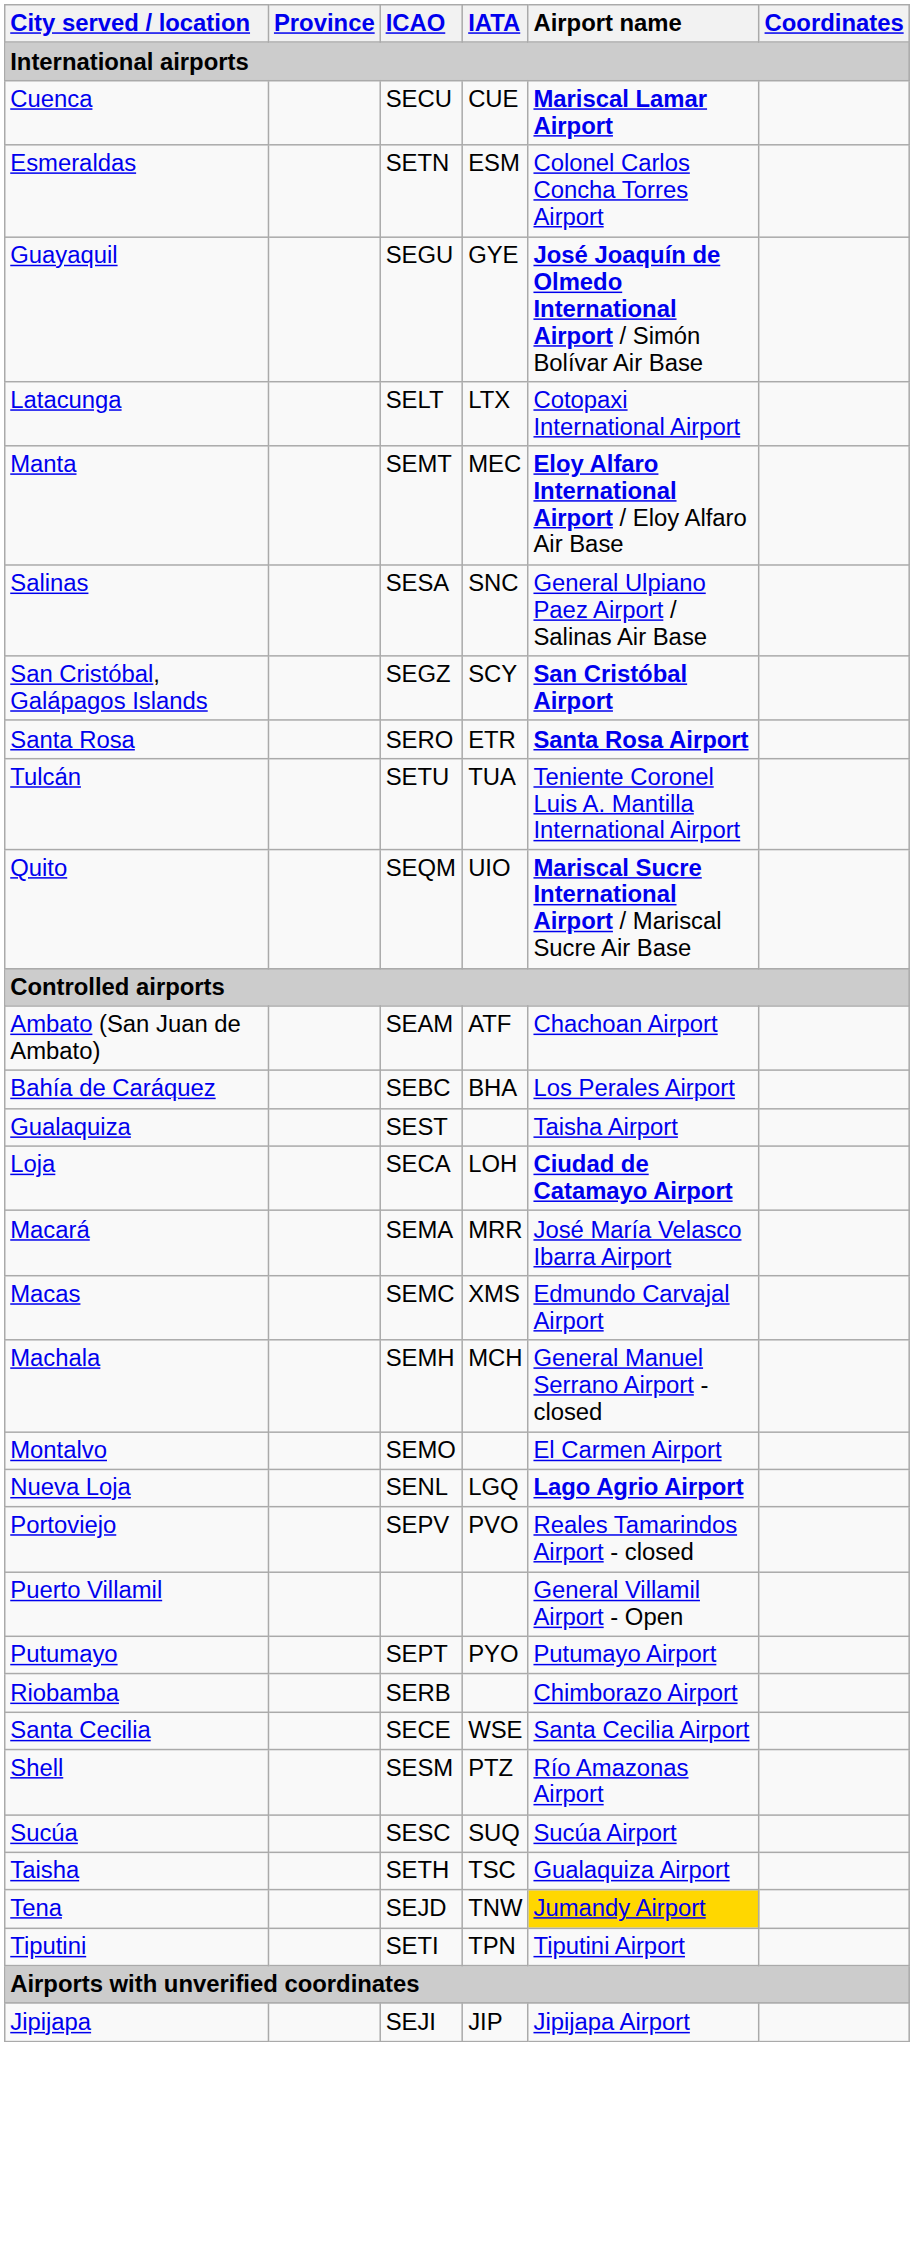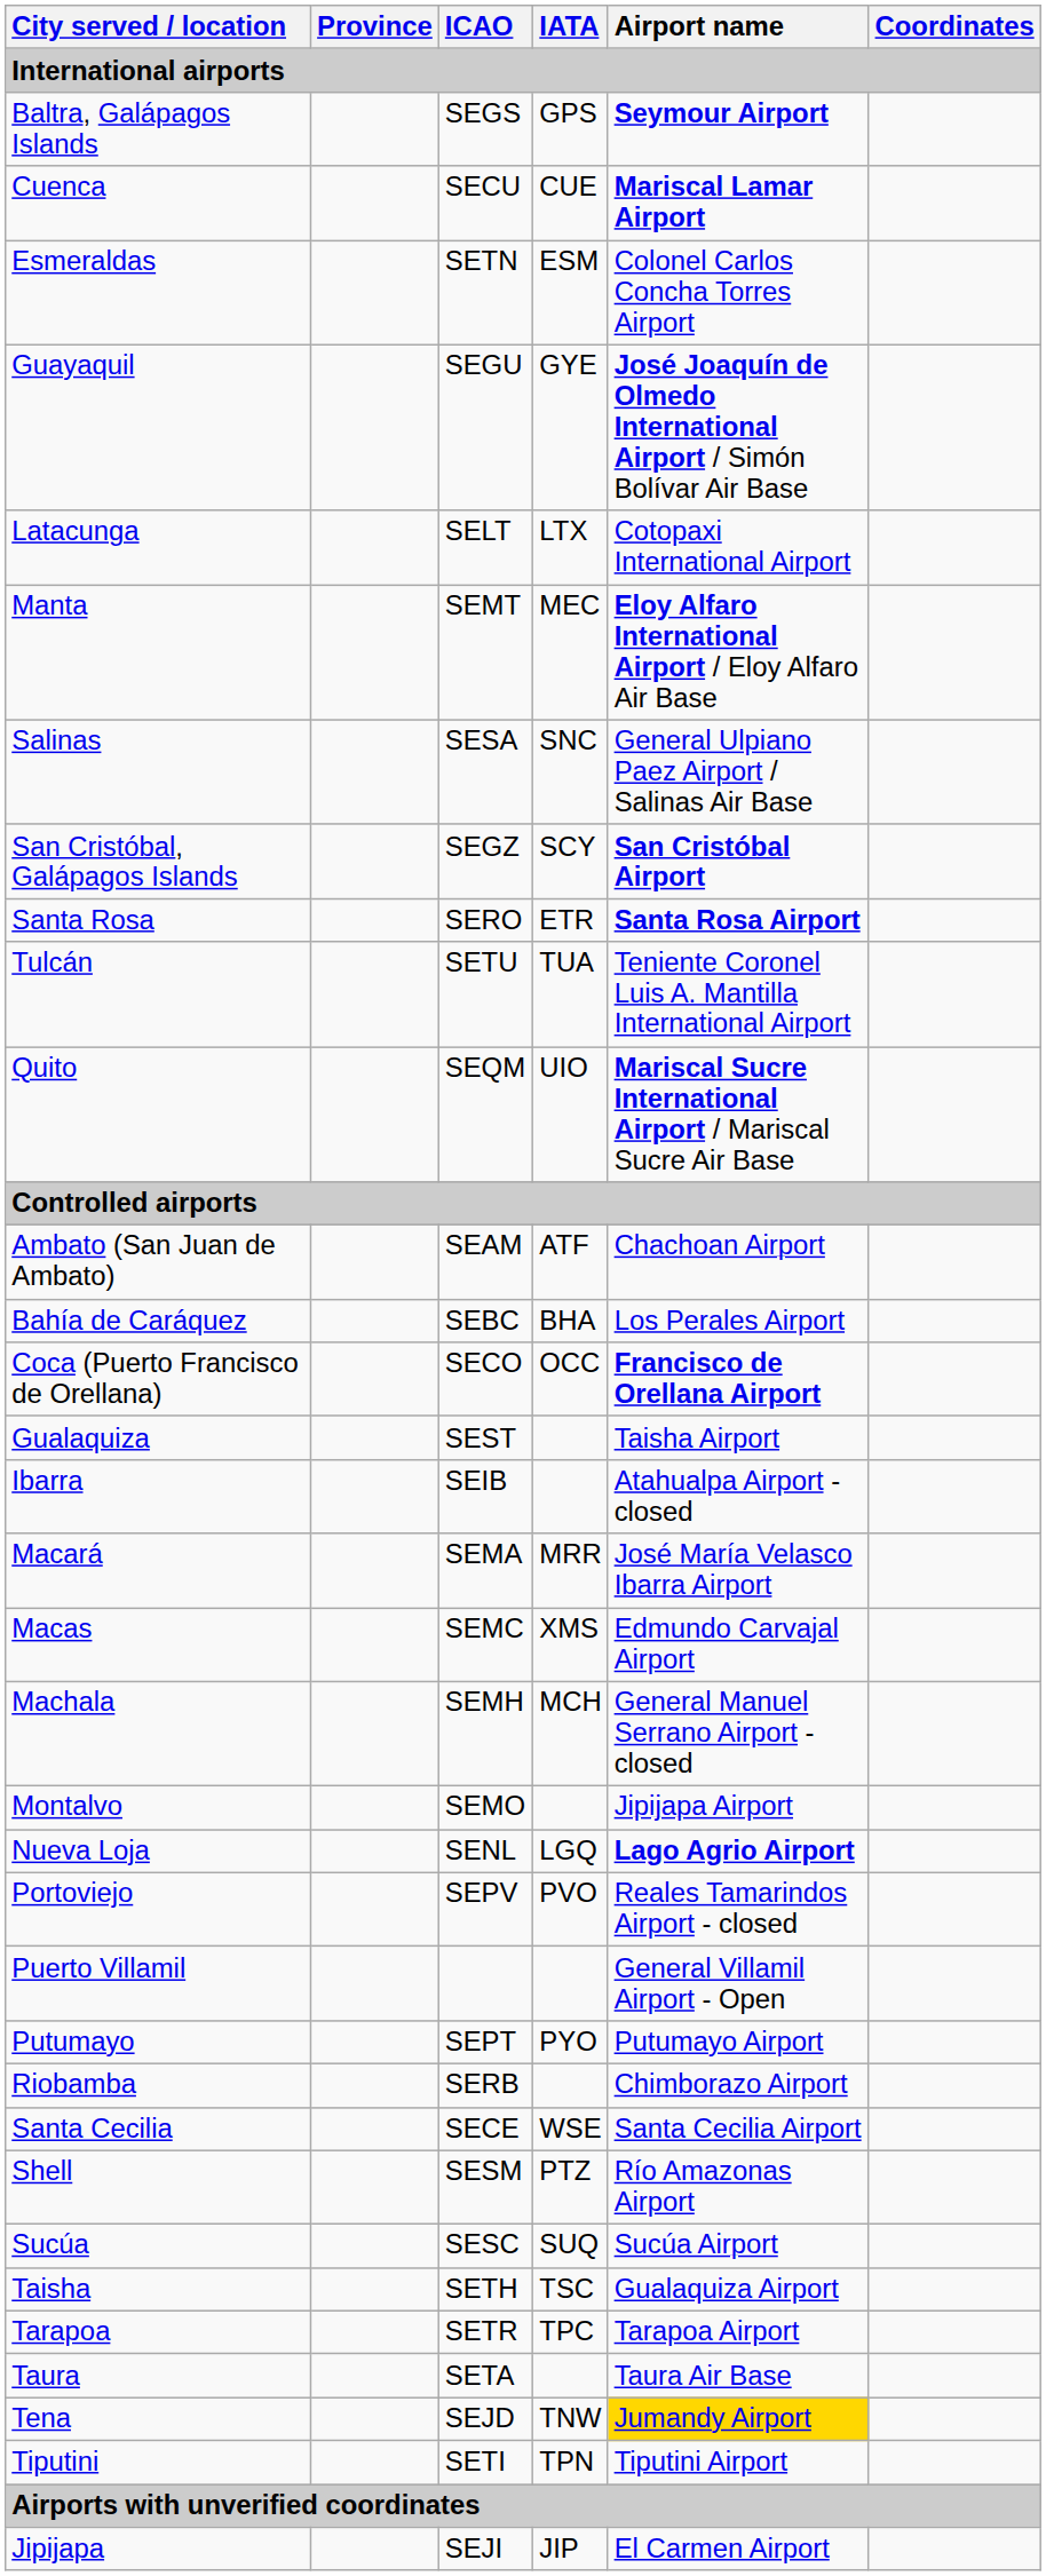+ row: Baltra, Galápagos Islands | SEGS | GPS | Seymour Airport
+ row: Coca (Puerto Francisco de Orellana) | SECO | OCC | Francisco de Orellana Airport
+ row: Ibarra | SEIB | Atahualpa Airport - closed
- row: Loja | SECA | LOH | Ciudad de Catamayo Airport
Montalvo | Airport name: El Carmen Airport -> Jipijapa Airport
+ row: Tarapoa | SETR | TPC | Tarapoa Airport
+ row: Taura | SETA | Taura Air Base
Jipijapa | Airport name: Jipijapa Airport -> El Carmen Airport
